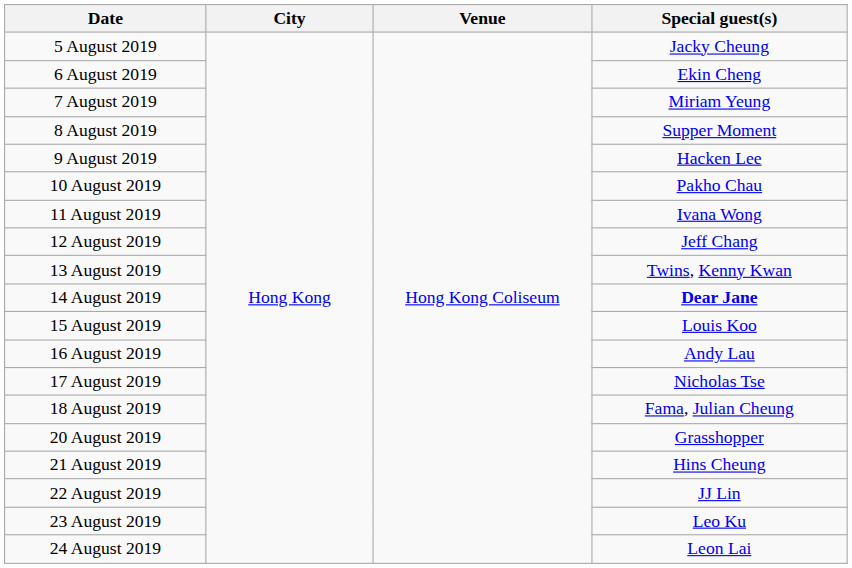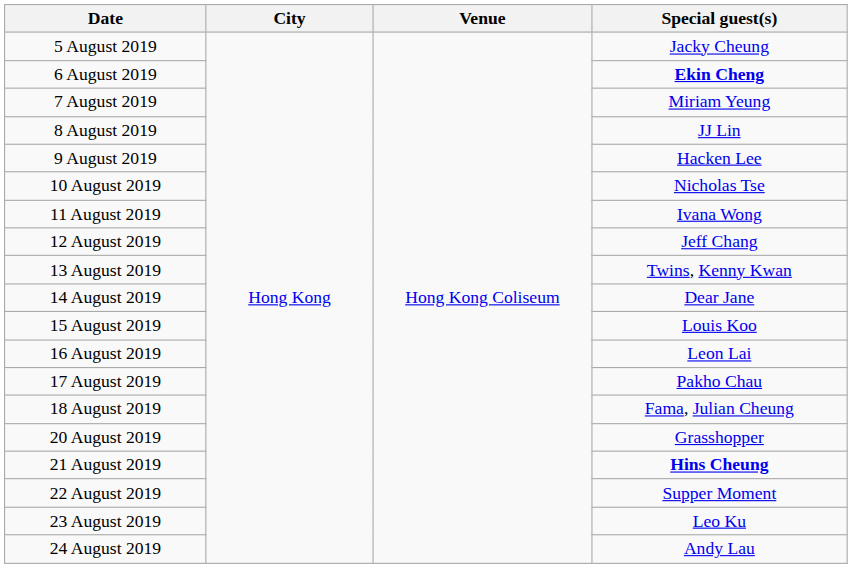6 August 2019 | Special guest(s): normal -> bold
8 August 2019 | Special guest(s): Supper Moment -> JJ Lin
10 August 2019 | Special guest(s): Pakho Chau -> Nicholas Tse
14 August 2019 | Special guest(s): bold -> normal
16 August 2019 | Special guest(s): Andy Lau -> Leon Lai
17 August 2019 | Special guest(s): Nicholas Tse -> Pakho Chau
21 August 2019 | Special guest(s): normal -> bold
22 August 2019 | Special guest(s): JJ Lin -> Supper Moment
24 August 2019 | Special guest(s): Leon Lai -> Andy Lau
